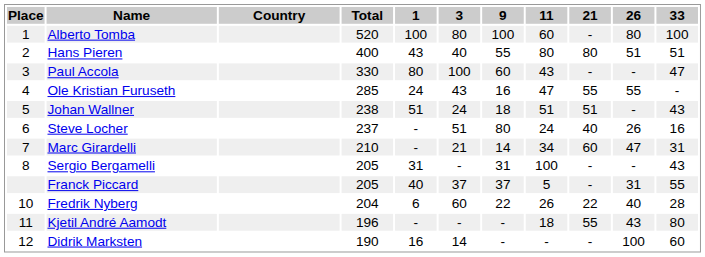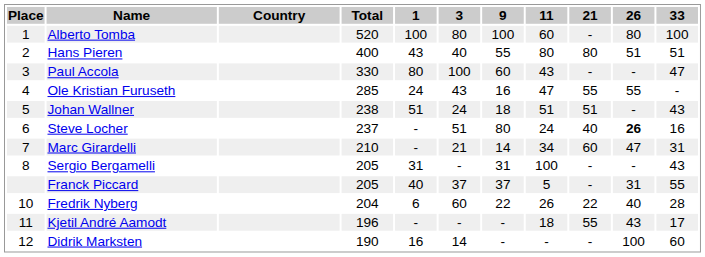Steve Locher | 26: normal -> bold
Kjetil André Aamodt | 33: 80 -> 17
